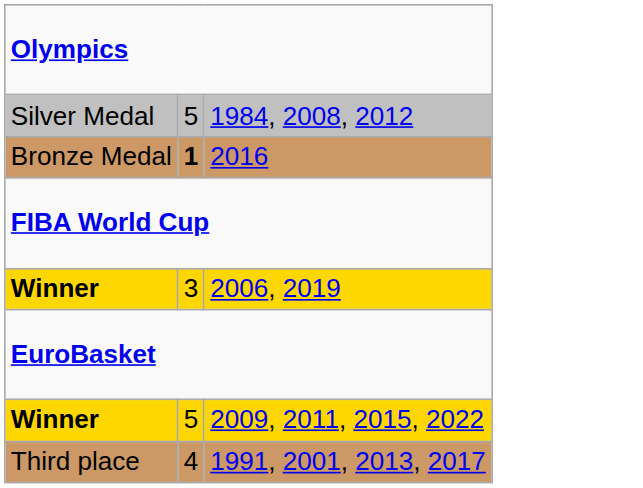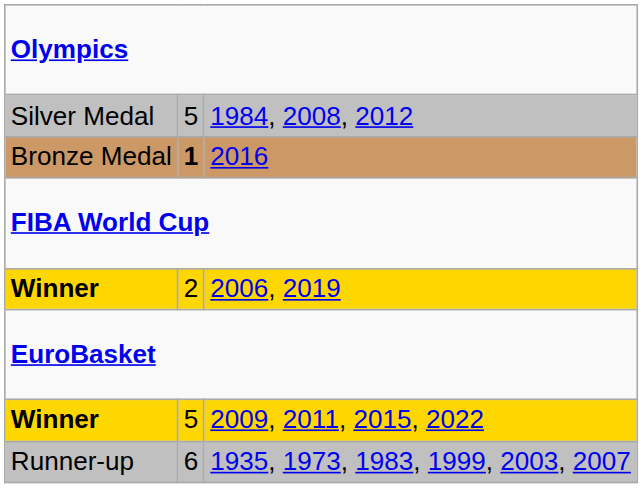2006, 2019 | column 2: 3 -> 2
+ row: Runner-up | 6 | 1935, 1973, 1983, 1999, 2003, 2007
- row: Third place | 4 | 1991, 2001, 2013, 2017
